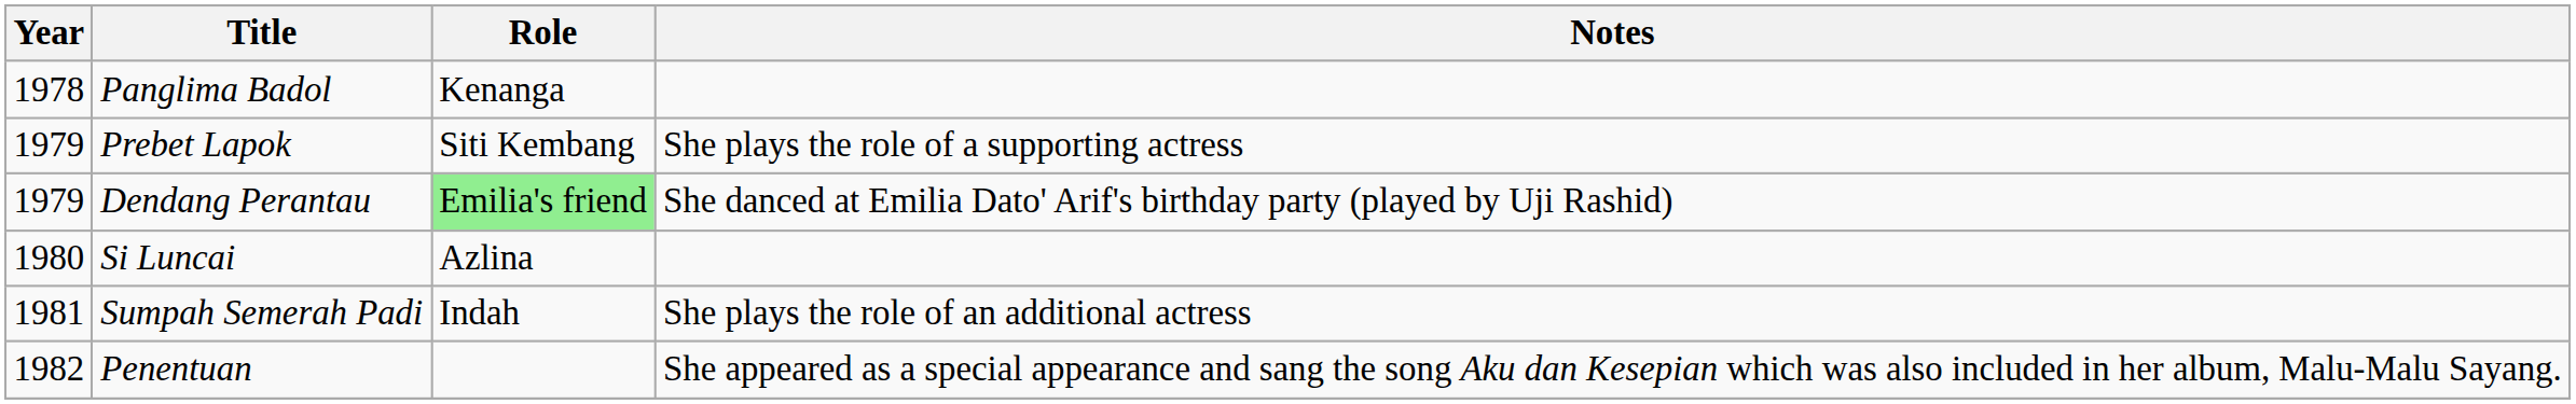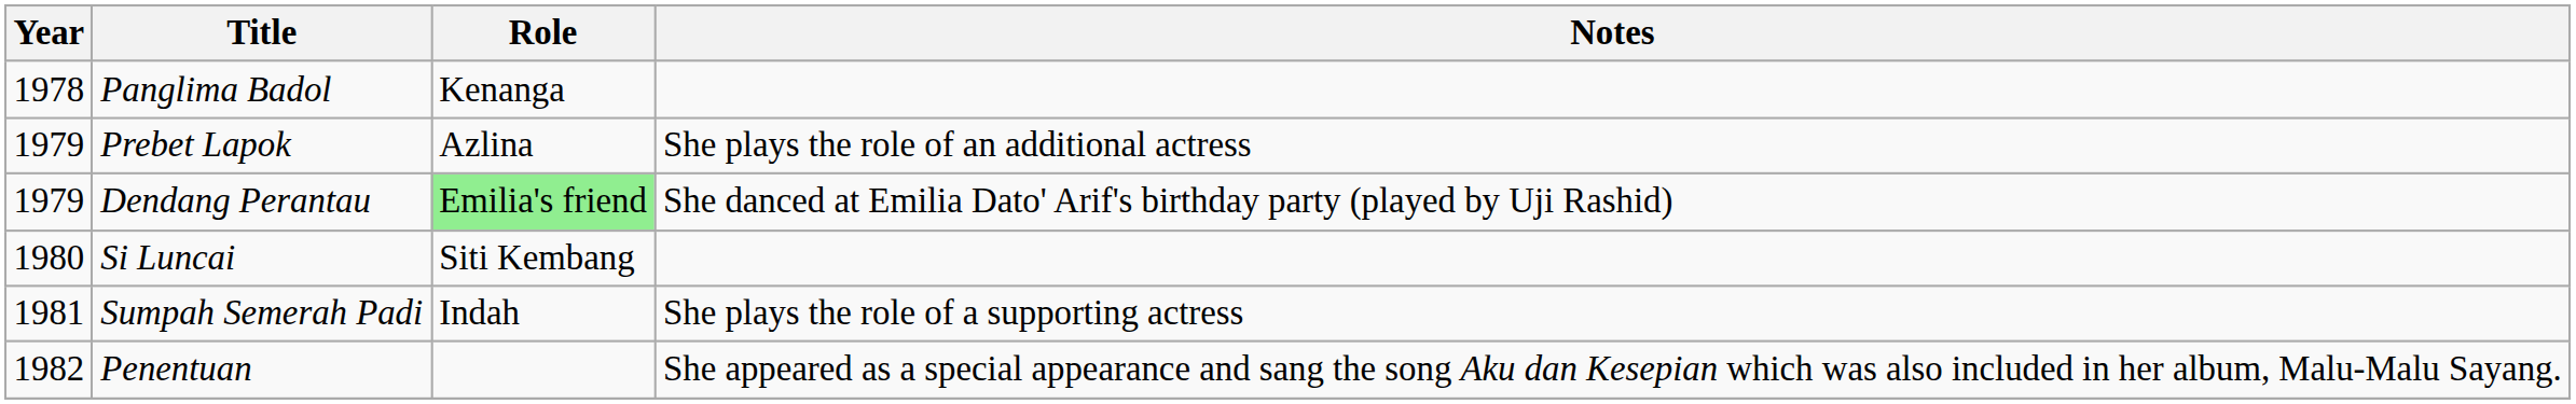Prebet Lapok | Role: Siti Kembang -> Azlina
Prebet Lapok | Notes: She plays the role of a supporting actress -> She plays the role of an additional actress
Si Luncai | Role: Azlina -> Siti Kembang
Sumpah Semerah Padi | Notes: She plays the role of an additional actress -> She plays the role of a supporting actress
